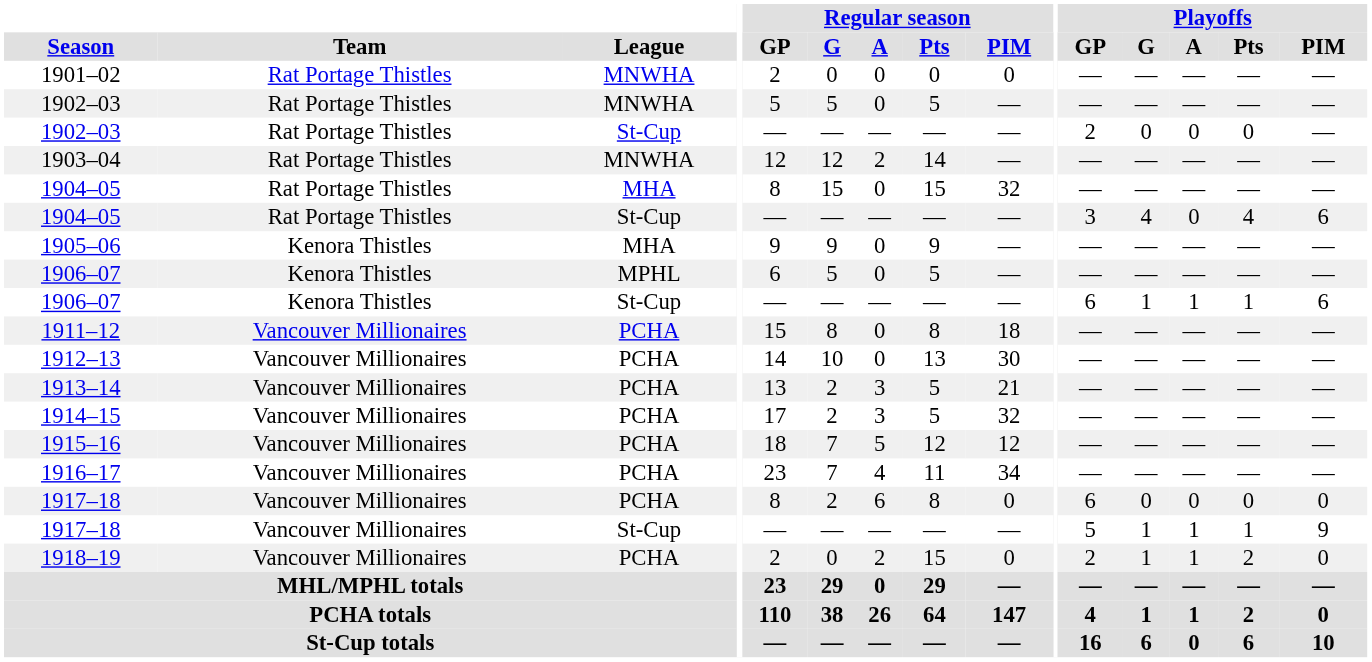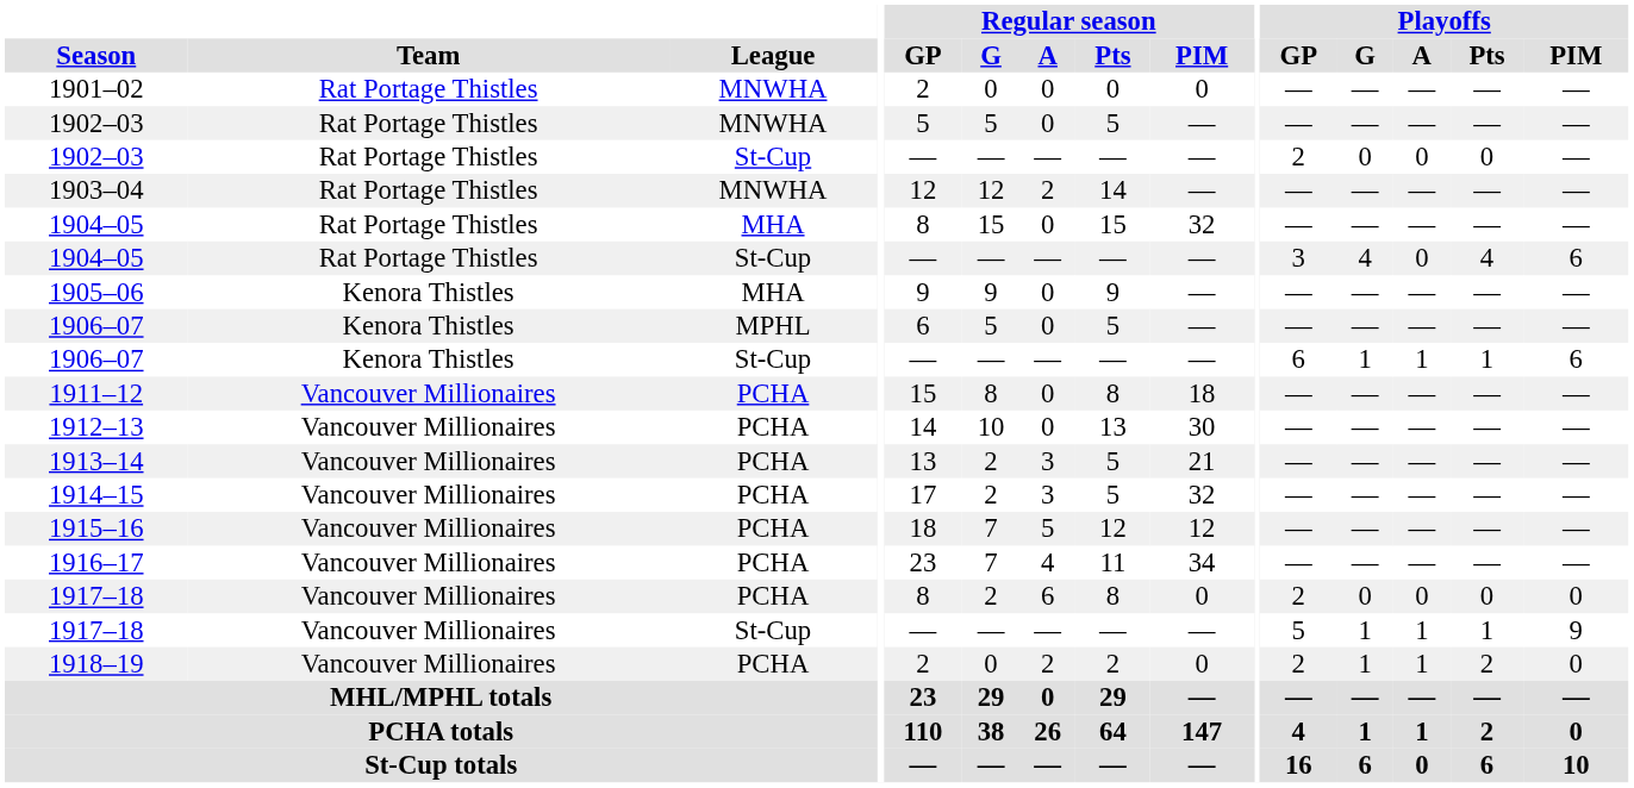1917–18 / PCHA | Playoffs / GP: 6 -> 2
1918–19 | Regular season / Pts: 15 -> 2
